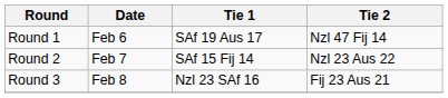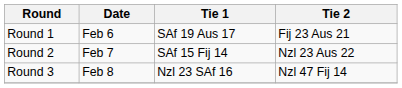Round 1 | Tie 2: Nzl 47 Fij 14 -> Fij 23 Aus 21
Round 3 | Tie 2: Fij 23 Aus 21 -> Nzl 47 Fij 14
